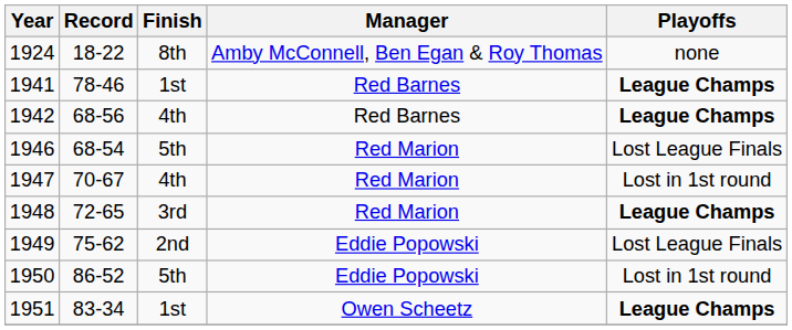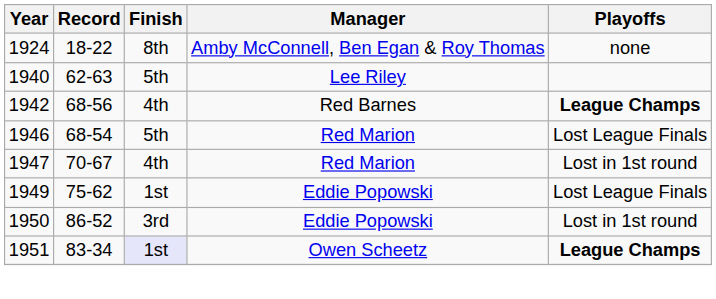+ row: 1940 | 62-63 | 5th | Lee Riley
- row: 1941 | 78-46 | 1st | Red Barnes | League Champs
- row: 1948 | 72-65 | 3rd | Red Marion | League Champs
1949 | Finish: 2nd -> 1st
1950 | Finish: 5th -> 3rd
1951 | Finish: no background -> lavender background
